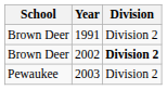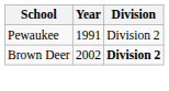1991 | School: Brown Deer -> Pewaukee
- row: Pewaukee | 2003 | Division 2
